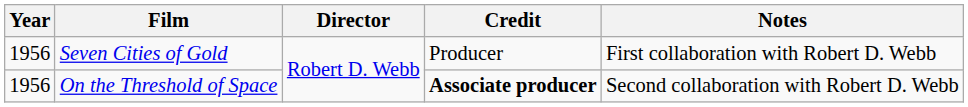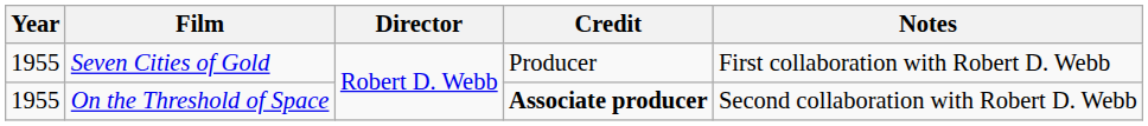Seven Cities of Gold | Year: 1956 -> 1955
On the Threshold of Space | Year: 1956 -> 1955
